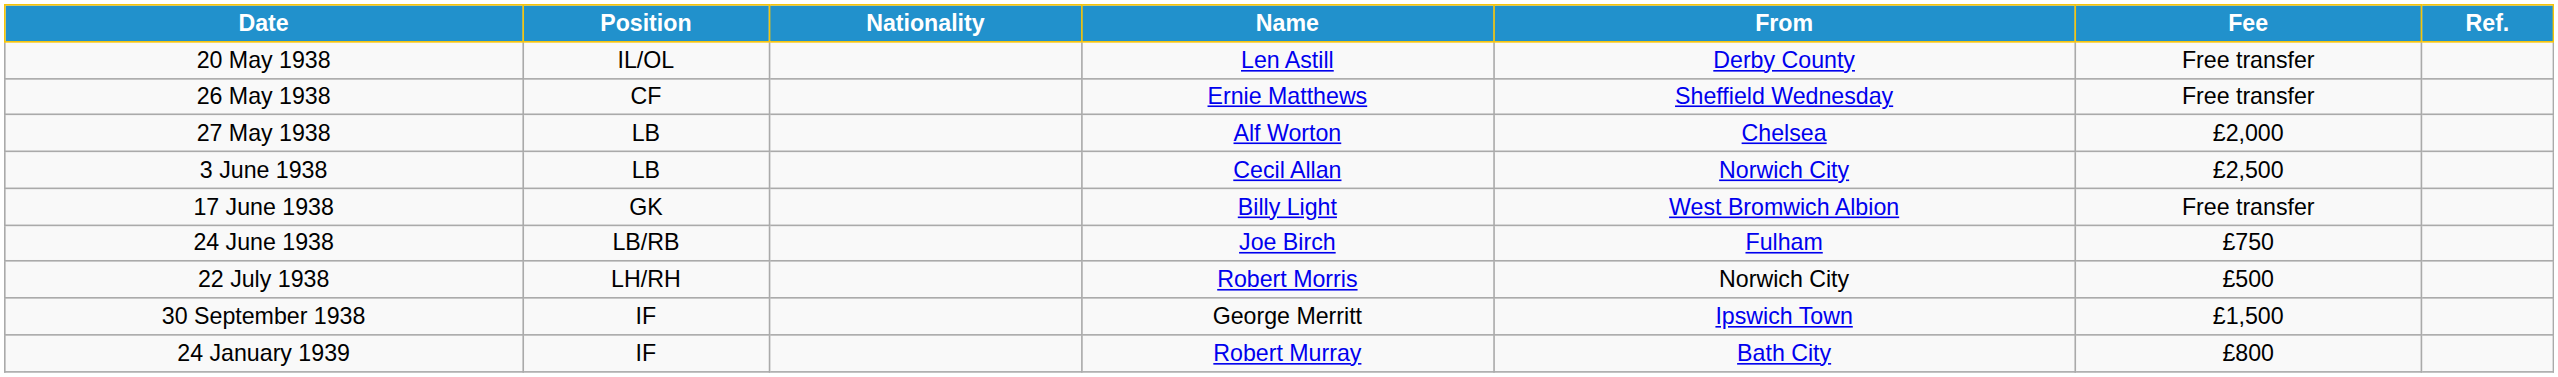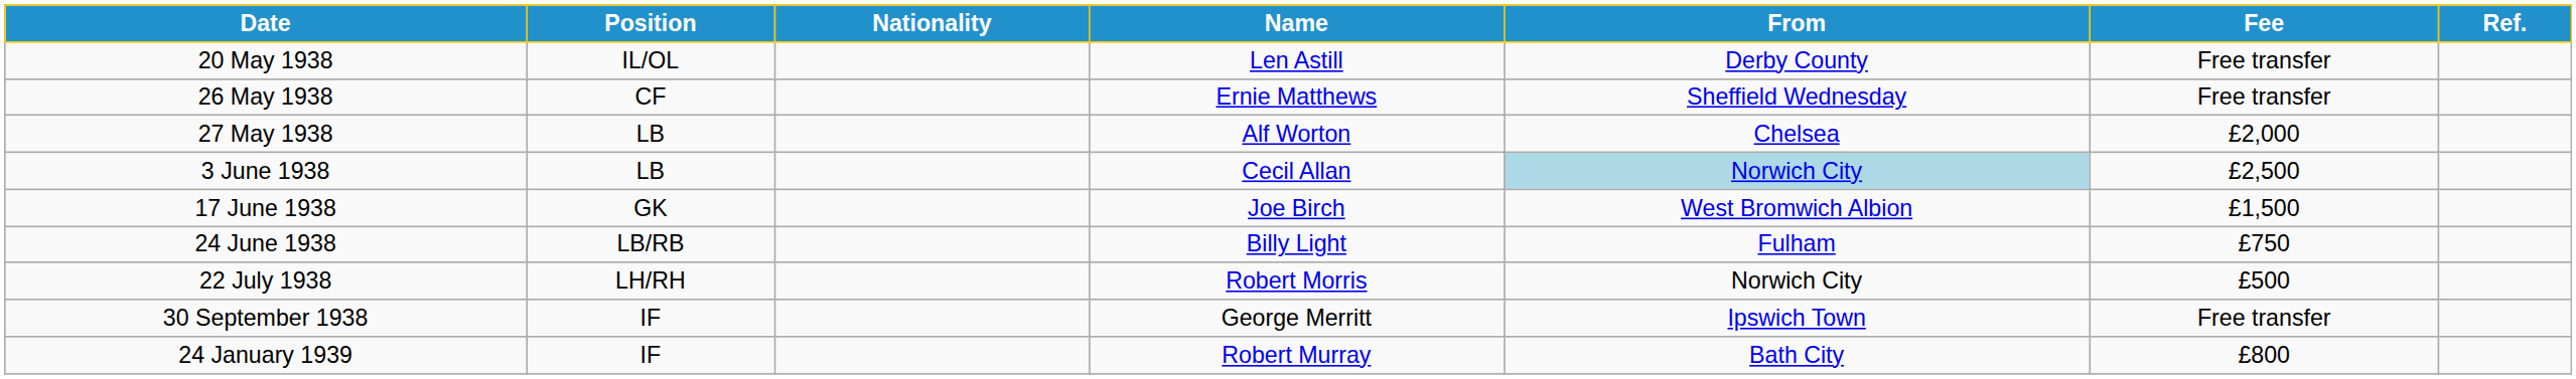3 June 1938 | From: no background -> lightblue background
17 June 1938 | Name: Billy Light -> Joe Birch
17 June 1938 | Fee: Free transfer -> £1,500
24 June 1938 | Name: Joe Birch -> Billy Light
30 September 1938 | Fee: £1,500 -> Free transfer
